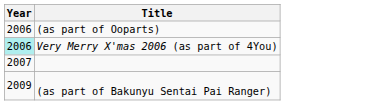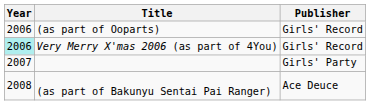+ column: Publisher | Girls' Record | Girls' Record | Girls' Party | Ace Deuce
(as part of Bakunyu Sentai Pai Ranger) | Year: 2009 -> 2008
